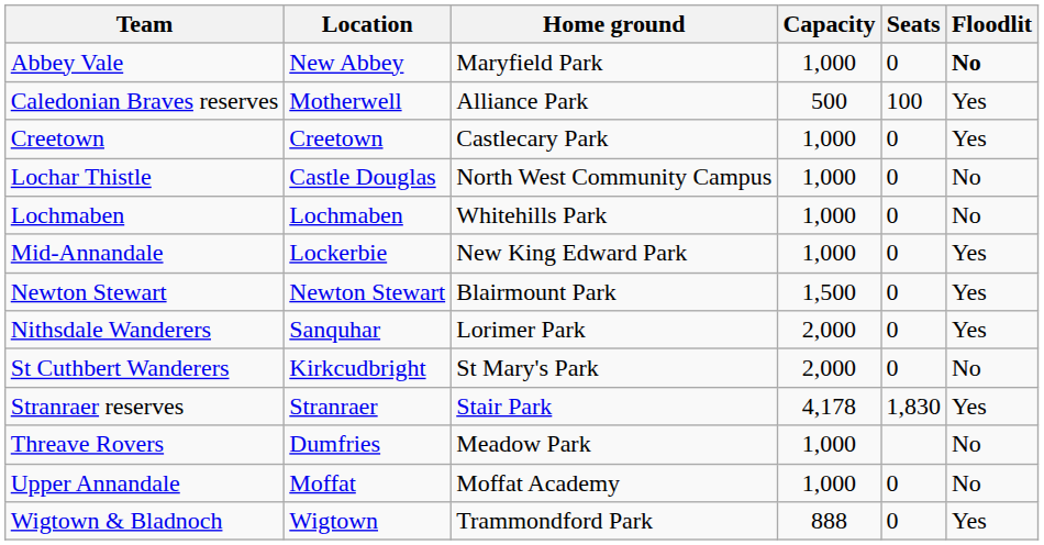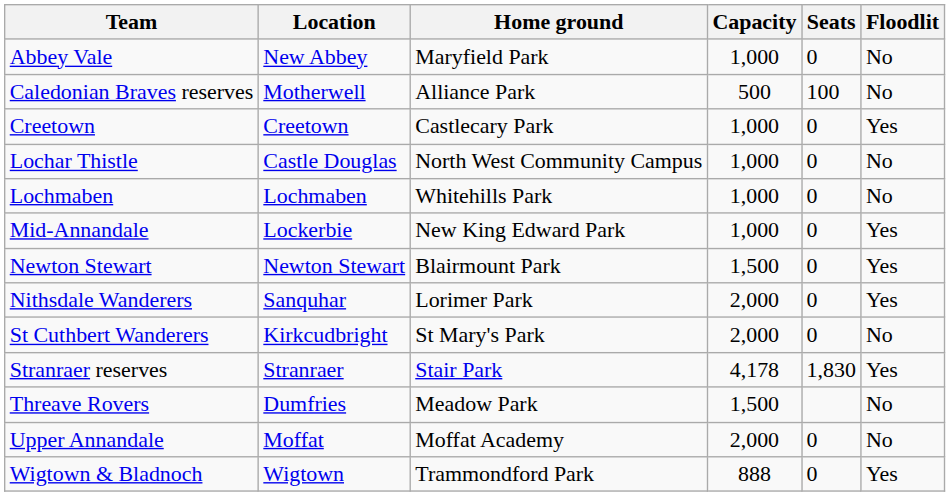Abbey Vale | Floodlit: bold -> normal
Caledonian Braves reserves | Floodlit: Yes -> No
Threave Rovers | Capacity: 1,000 -> 1,500
Upper Annandale | Capacity: 1,000 -> 2,000
